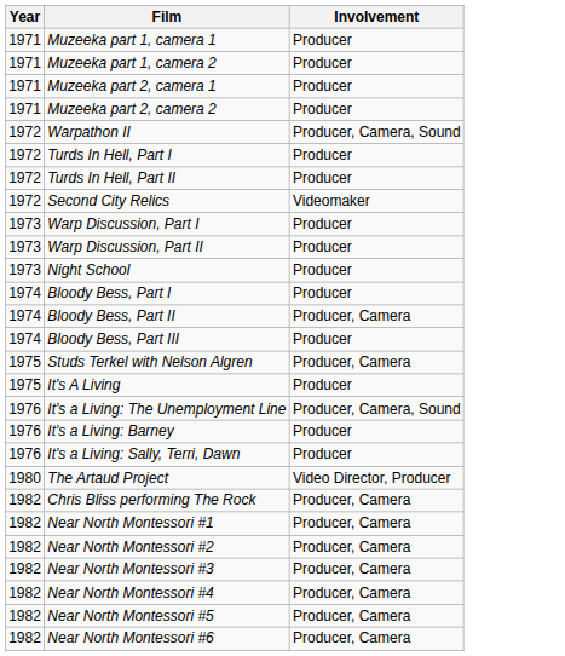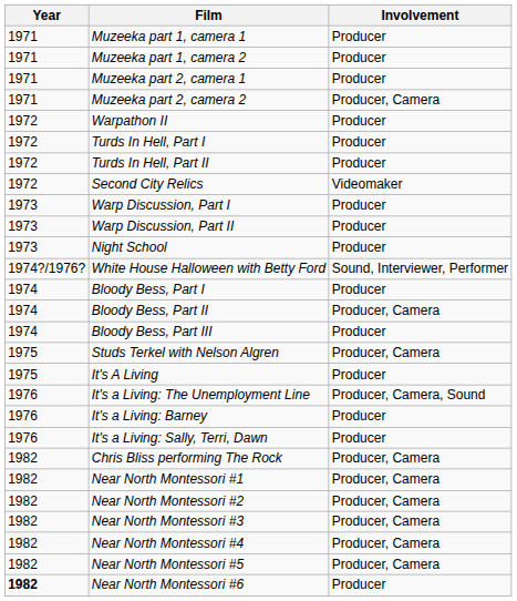Muzeeka part 2, camera 2 | Involvement: Producer -> Producer, Camera
Warpathon II | Involvement: Producer, Camera, Sound -> Producer
+ row: 1974?/1976? | White House Halloween with Betty Ford | Sound, Interviewer, Performer
- row: 1980 | The Artaud Project | Video Director, Producer
Near North Montessori #6 | Year: normal -> bold
Near North Montessori #6 | Involvement: Producer, Camera -> Producer
